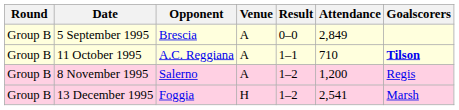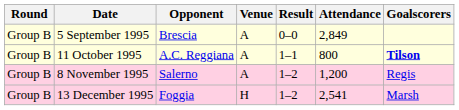11 October 1995 | Attendance: 710 -> 800
